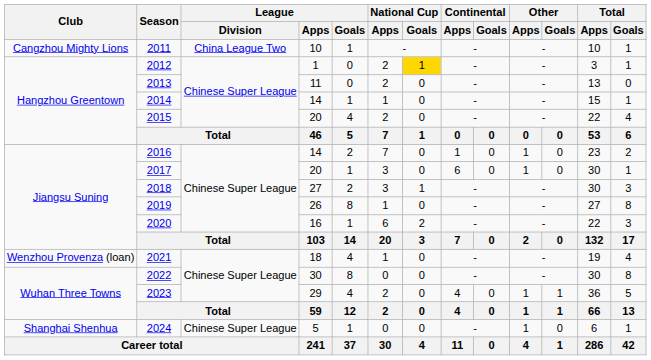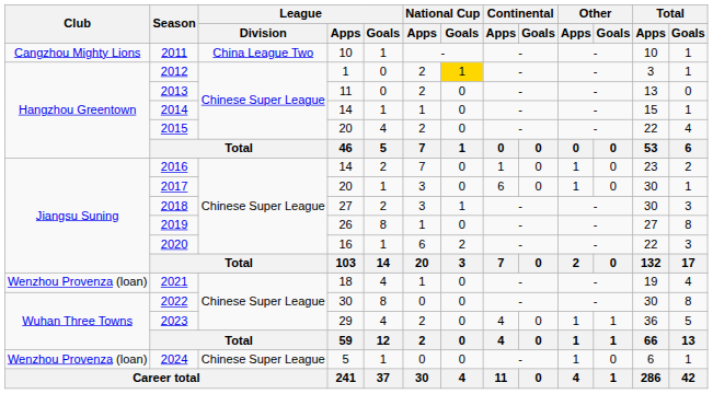2024 | Club: Shanghai Shenhua -> Wenzhou Provenza (loan)
